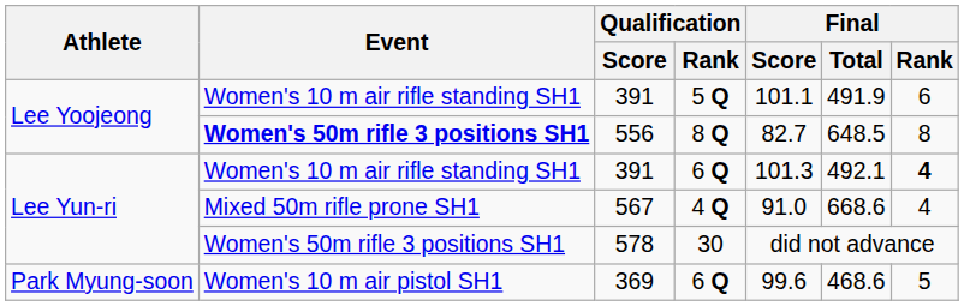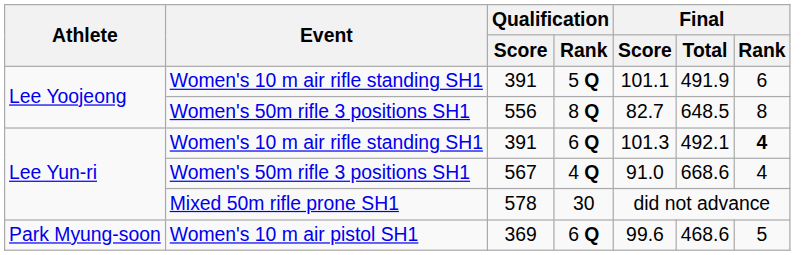556 | Event: bold -> normal
567 | Event: Mixed 50m rifle prone SH1 -> Women's 50m rifle 3 positions SH1
578 | Event: Women's 50m rifle 3 positions SH1 -> Mixed 50m rifle prone SH1
